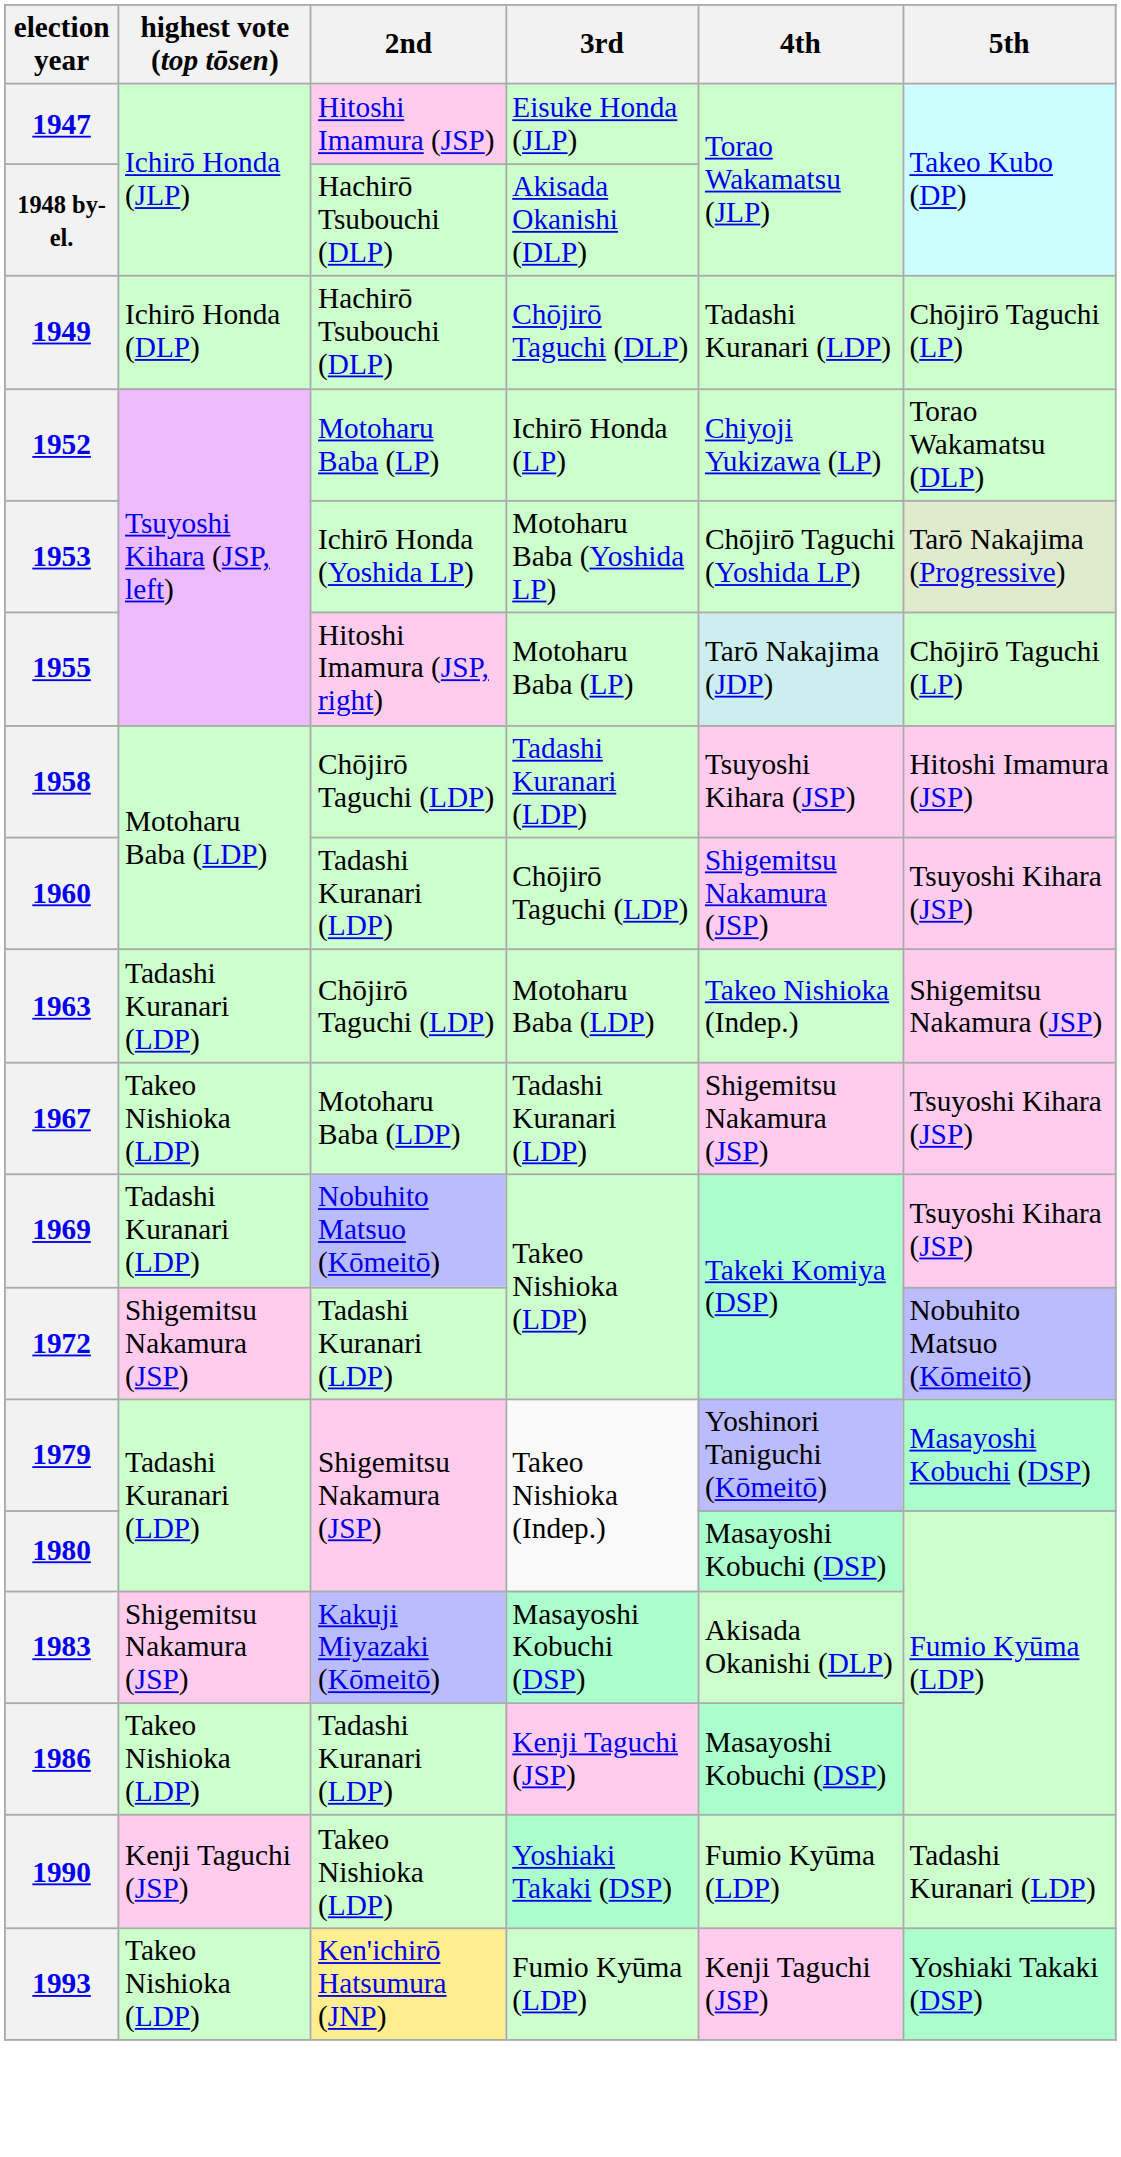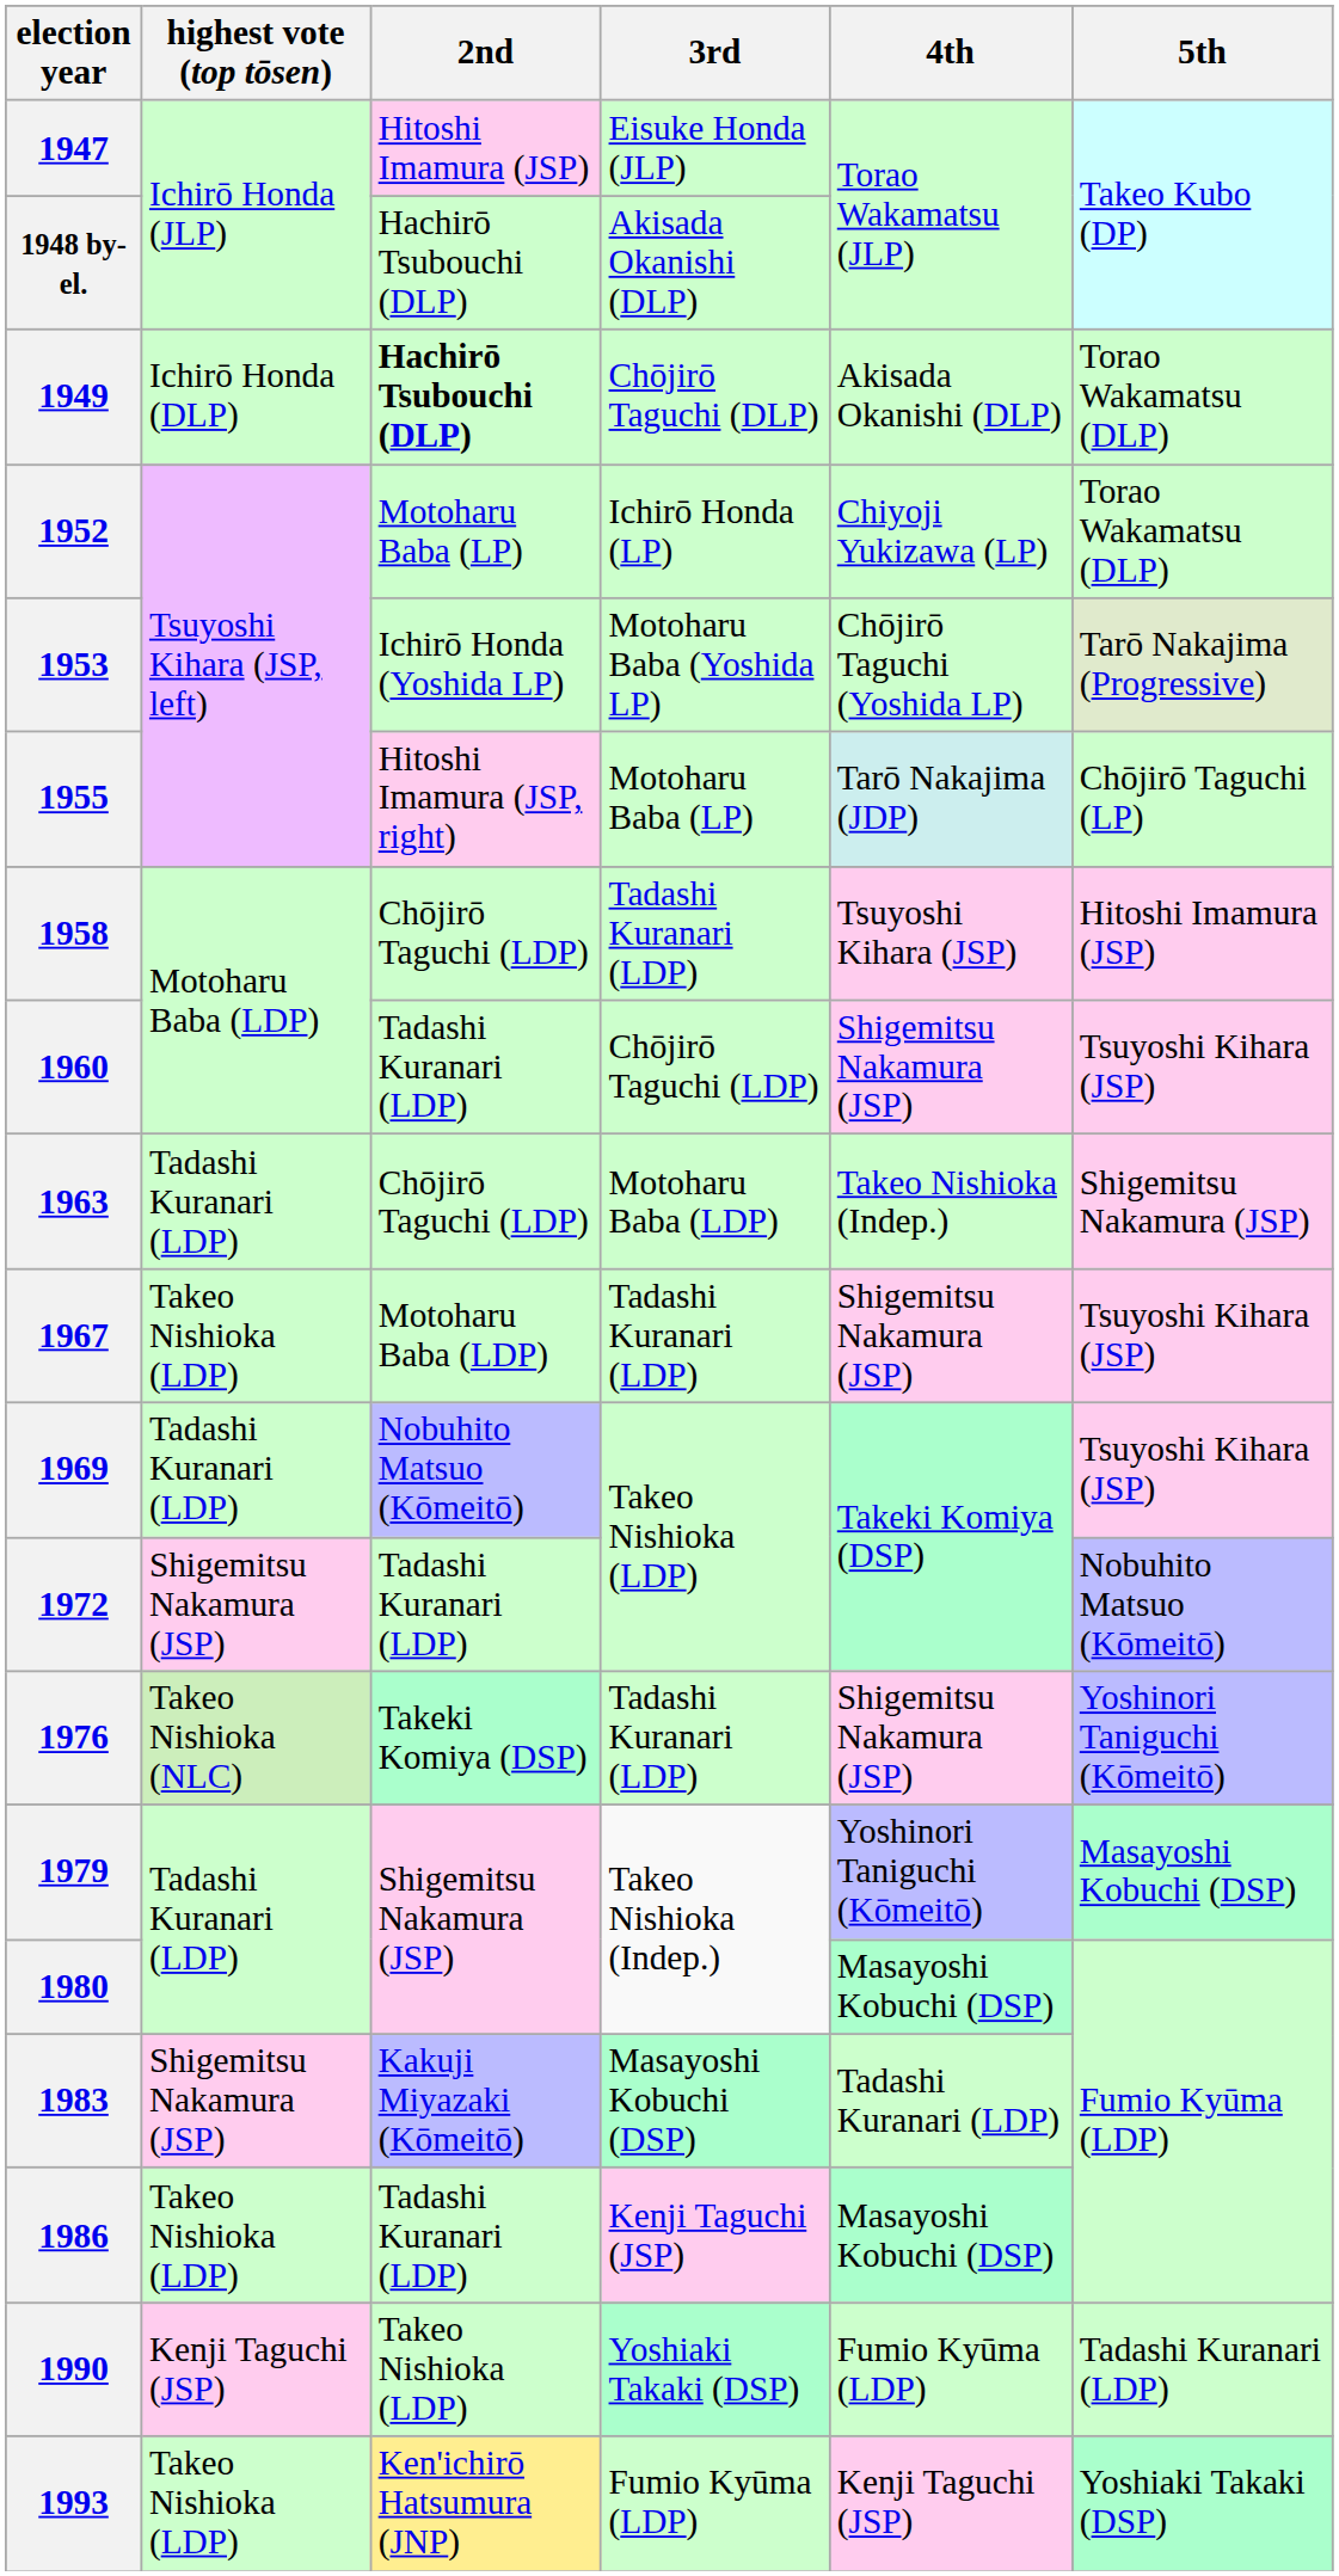1949 | 2nd: normal -> bold
1949 | 4th: Tadashi Kuranari (LDP) -> Akisada Okanishi (DLP)
1949 | 5th: Chōjirō Taguchi (LP) -> Torao Wakamatsu (DLP)
+ row: 1976 | Takeo Nishioka (NLC) | Takeki Komiya (DSP) | Tadashi Kuranari (LDP) | Shigemitsu Nakamura (JSP) | Yoshinori Taniguchi (Kōmeitō)
1983 | 4th: Akisada Okanishi (DLP) -> Tadashi Kuranari (LDP)
